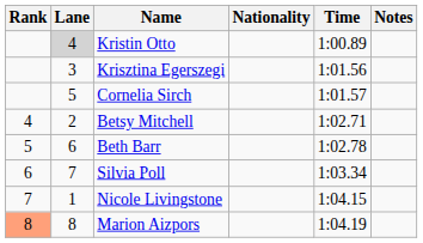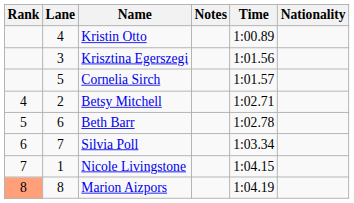columns swapped: Nationality <-> Notes
Kristin Otto | Lane: lightgrey background -> no background
